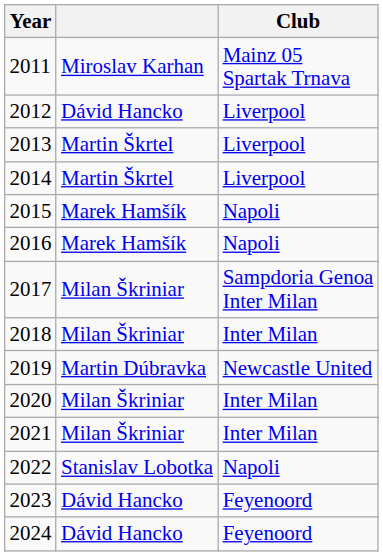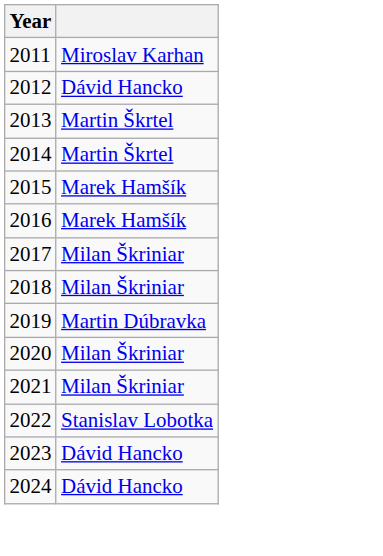- column: Club | Mainz 05 Spartak Trnava | Liverpool | Liverpool | Liverpool | Napoli | Napoli | Sampdoria Genoa Inter Milan | Inter Milan | Newcastle United | Inter Milan | Inter Milan | Napoli | Feyenoord | Feyenoord
